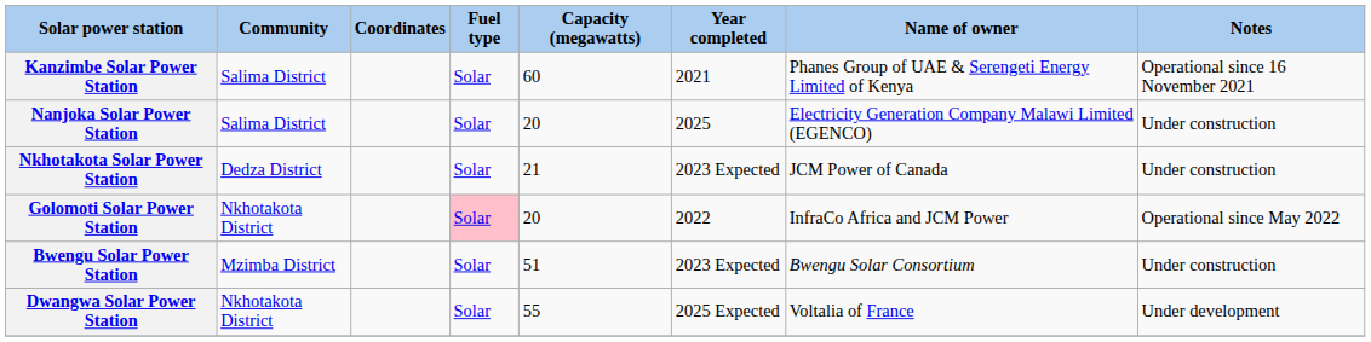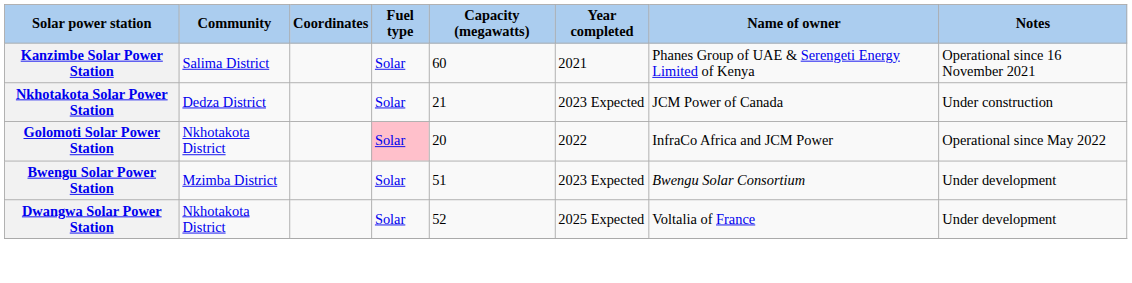- row: Nanjoka Solar Power Station | Salima District | Solar | 20 | 2025 | Electricity Generation Company Malawi Limited (EGENCO) | Under construction
Bwengu Solar Power Station | Notes: Under construction -> Under development
Dwangwa Solar Power Station | Capacity (megawatts): 55 -> 52
